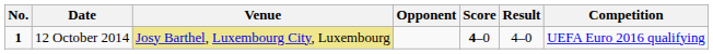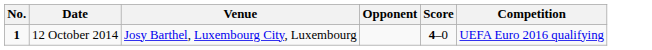- column: Result | 4–0
12 October 2014 | Venue: khaki background -> no background
